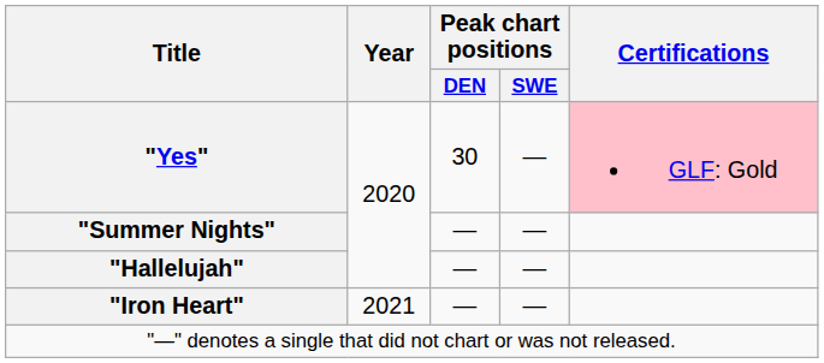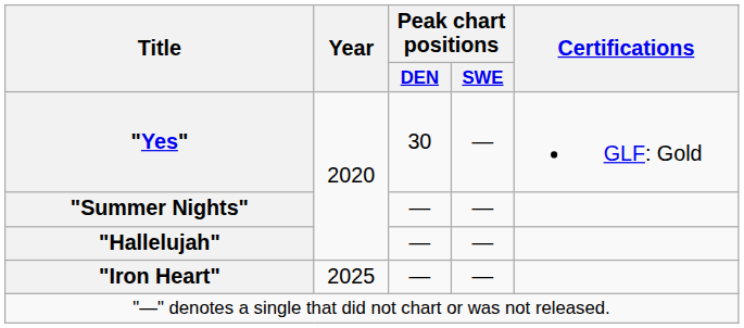"Yes" | Certifications: pink background -> no background
"Iron Heart" | Year: 2021 -> 2025
